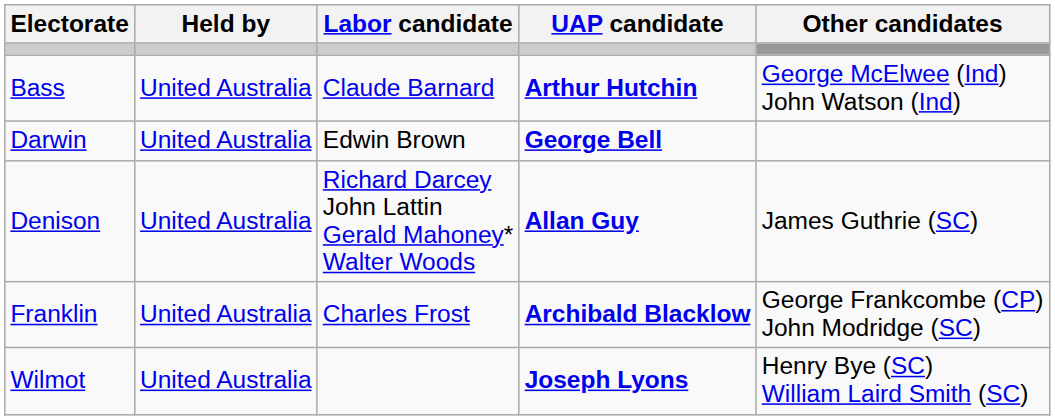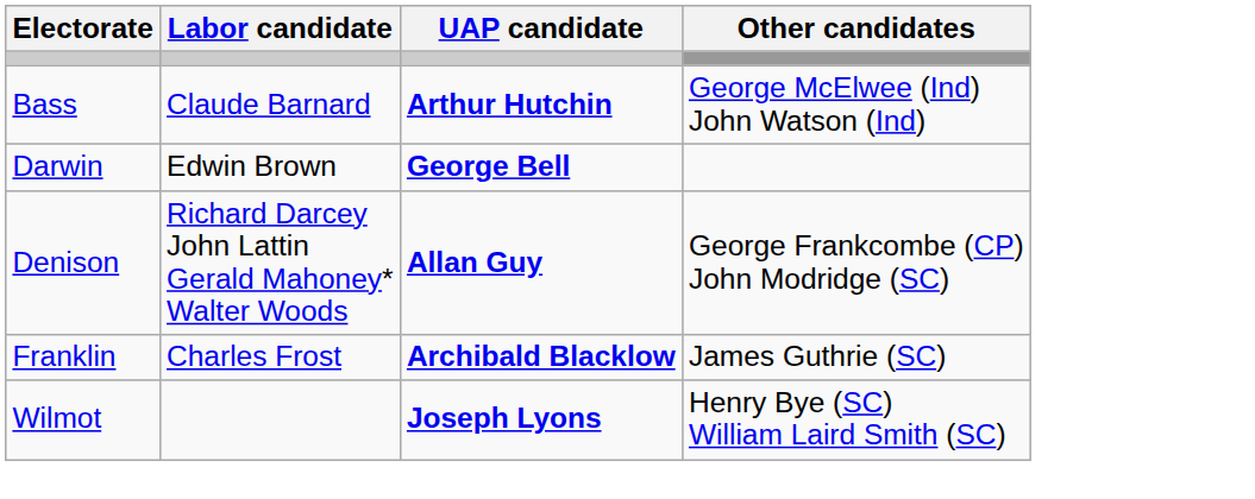- column: Held by | United Australia | United Australia | United Australia | United Australia | United Australia
Denison | Other candidates: James Guthrie (SC) -> George Frankcombe (CP) John Modridge (SC)
Franklin | Other candidates: George Frankcombe (CP) John Modridge (SC) -> James Guthrie (SC)
